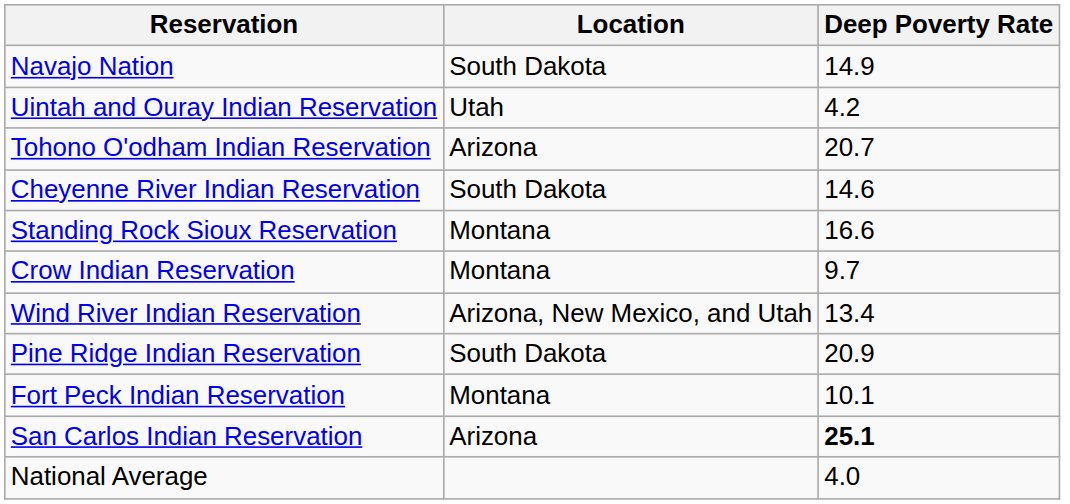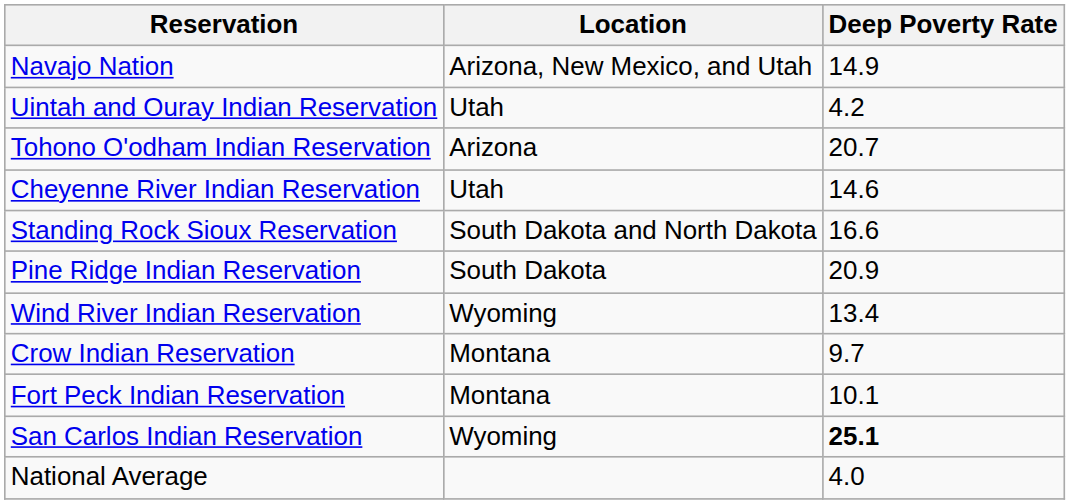Navajo Nation | Location: South Dakota -> Arizona, New Mexico, and Utah
Cheyenne River Indian Reservation | Location: South Dakota -> Utah
Standing Rock Sioux Reservation | Location: Montana -> South Dakota and North Dakota
rows swapped: Crow Indian Reservation <-> Pine Ridge Indian Reservation
Wind River Indian Reservation | Location: Arizona, New Mexico, and Utah -> Wyoming
San Carlos Indian Reservation | Location: Arizona -> Wyoming
